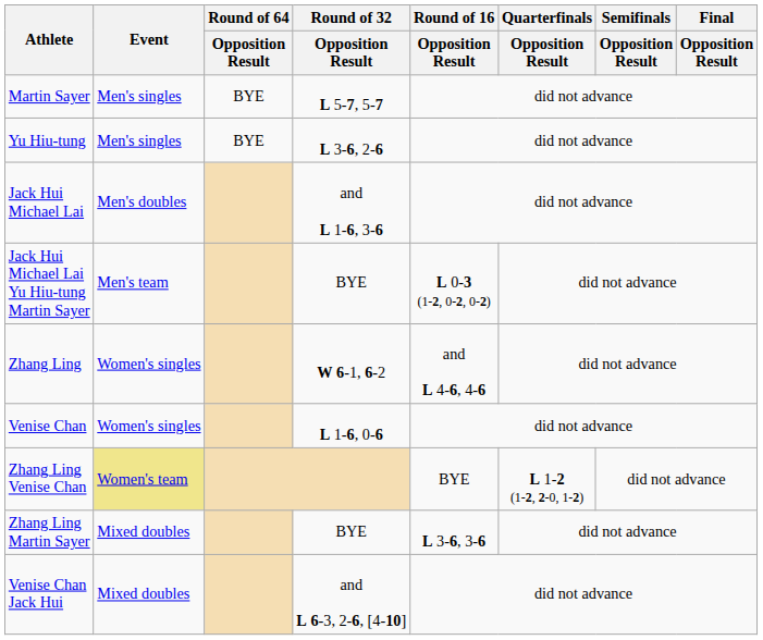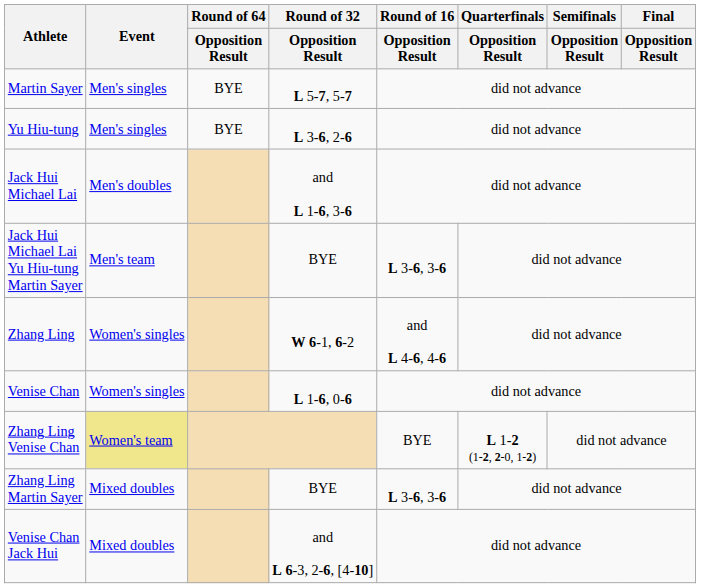Jack Hui Michael Lai Yu Hiu-tung Martin Sayer | Round of 16 / Opposition Result: L 0-3 (1-2, 0-2, 0-2) -> L 3-6, 3-6
